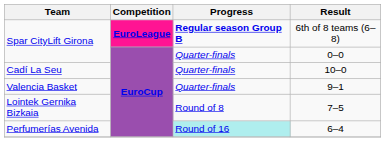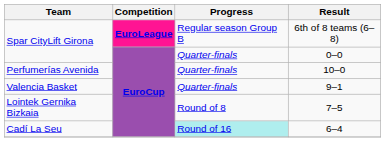6th of 8 teams (6–8) | Progress: bold -> normal
10–0 | Team: Cadí La Seu -> Perfumerías Avenida
6–4 | Team: Perfumerías Avenida -> Cadí La Seu
